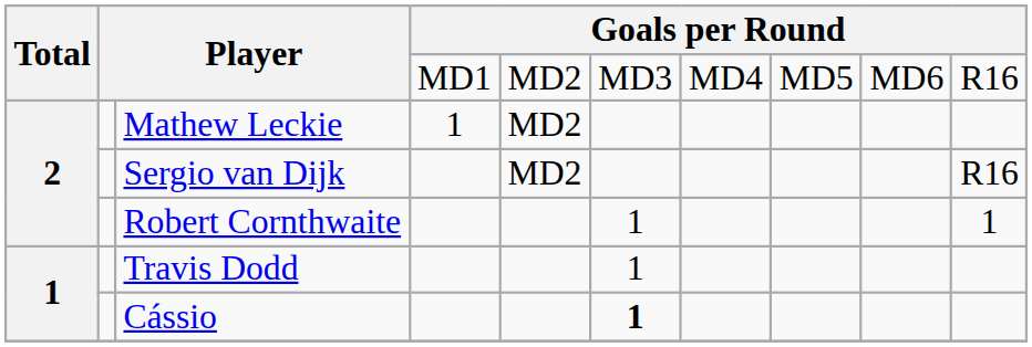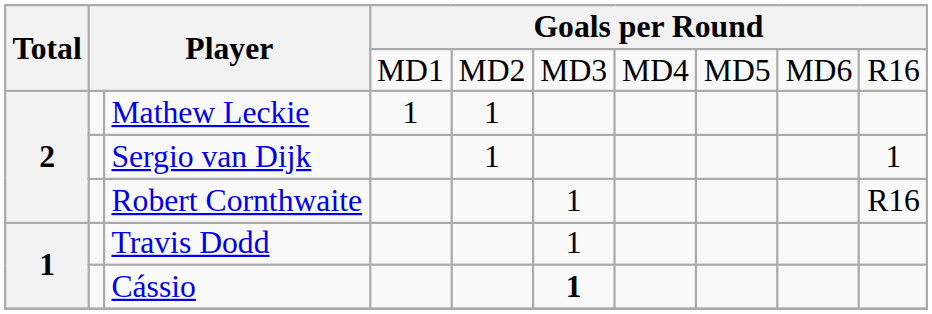Mathew Leckie | column 5: MD2 -> 1
Sergio van Dijk | column 5: MD2 -> 1
Sergio van Dijk | column 10: R16 -> 1
Robert Cornthwaite | column 10: 1 -> R16
